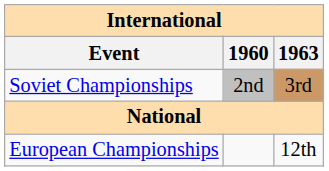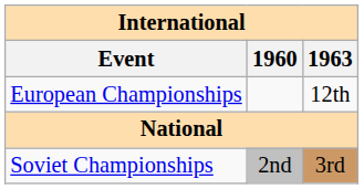rows swapped: European Championships <-> Soviet Championships
